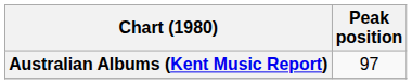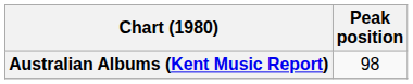Australian Albums (Kent Music Report) | Peak position: 97 -> 98
